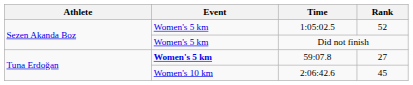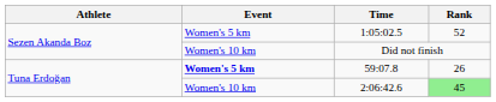Did not finish | Event: Women's 5 km -> Women's 10 km
59:07.8 | Rank: 27 -> 26
2:06:42.6 | Rank: no background -> lightgreen background
